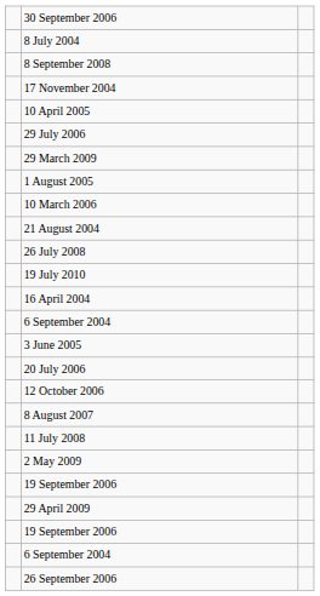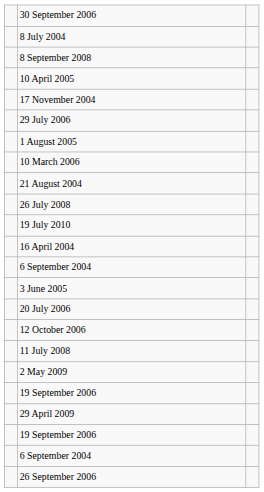rows swapped: 10 April 2005 <-> 17 November 2004
- row: 29 March 2009
- row: 8 August 2007
